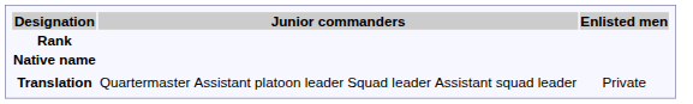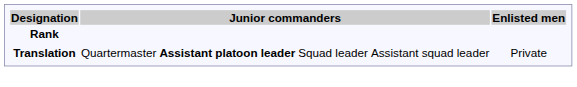- row: Native name
Translation | column 3: normal -> bold
